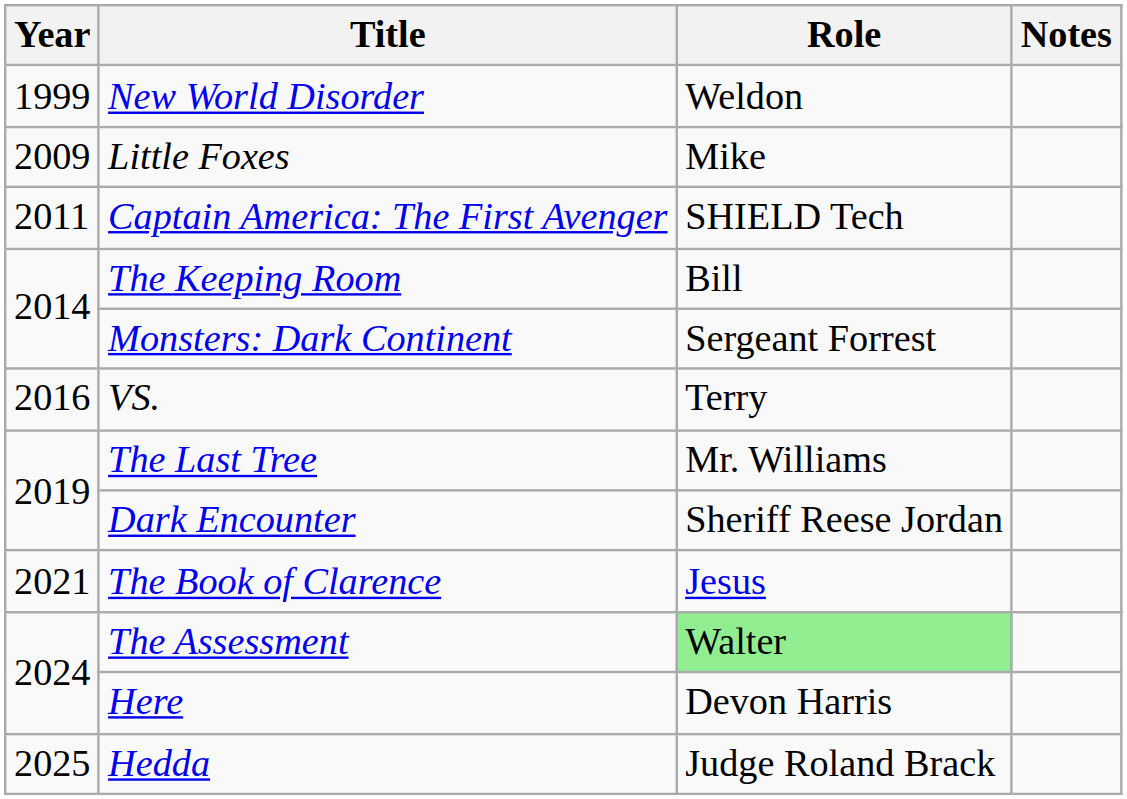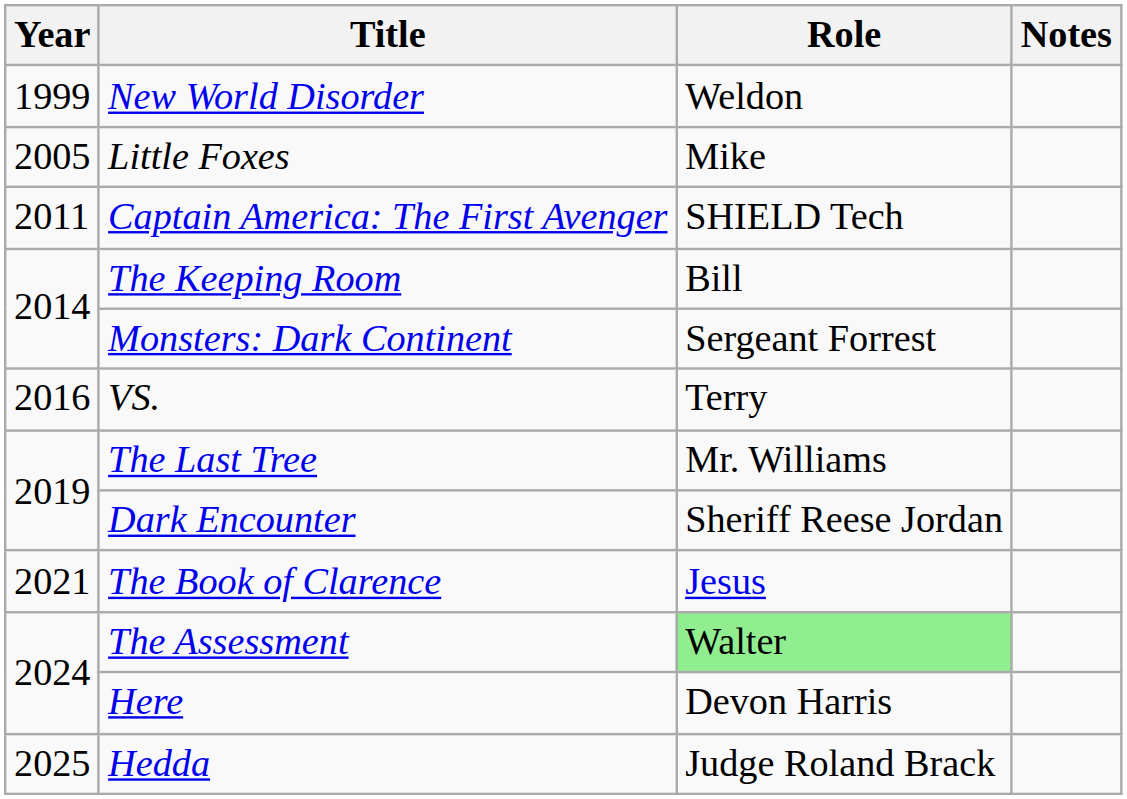Little Foxes | Year: 2009 -> 2005
